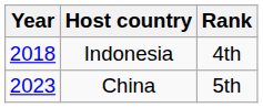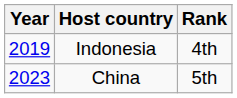Indonesia | Year: 2018 -> 2019
